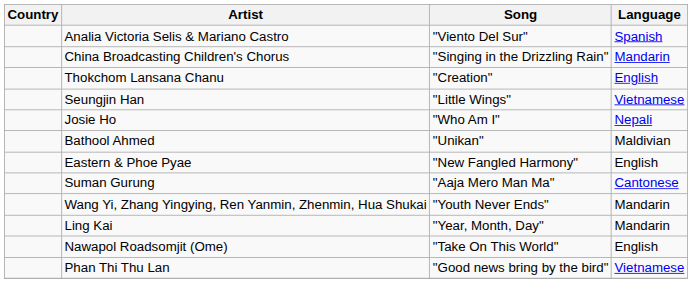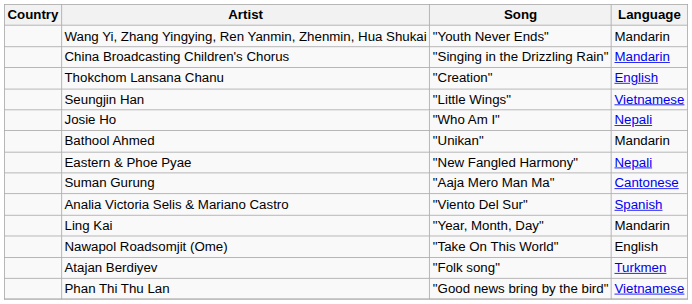rows swapped: Wang Yi, Zhang Yingying, Ren Yanmin, Zhenmin, Hua Shukai <-> Analia Victoria Selis & Mariano Castro
Bathool Ahmed | Language: Maldivian -> Mandarin
Eastern & Phoe Pyae | Language: English -> Nepali
+ row: Atajan Berdiyev | "Folk song" | Turkmen
